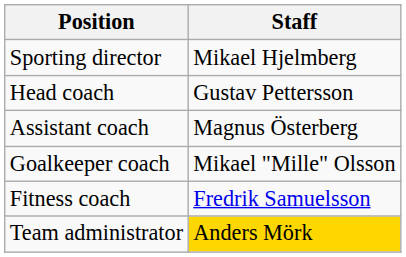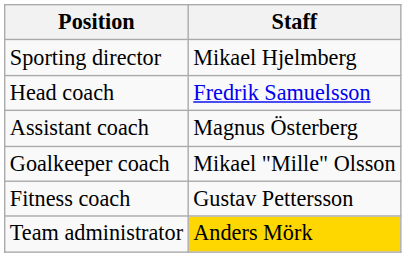Head coach | Staff: Gustav Pettersson -> Fredrik Samuelsson
Fitness coach | Staff: Fredrik Samuelsson -> Gustav Pettersson
